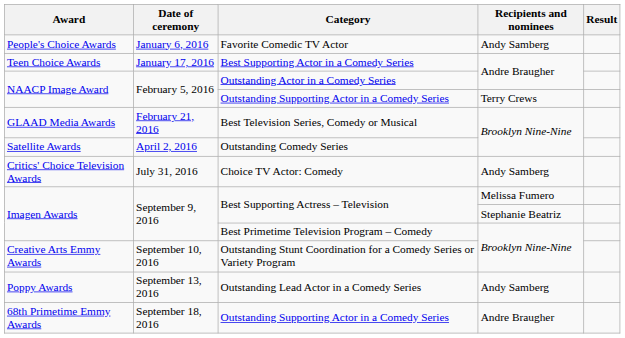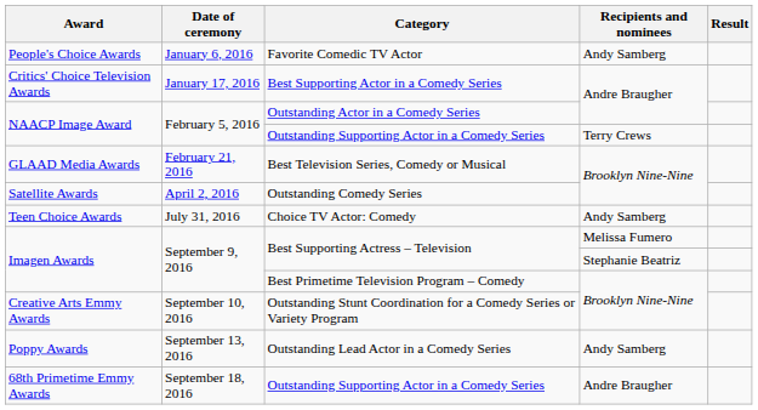Best Supporting Actor in a Comedy Series | Award: Teen Choice Awards -> Critics' Choice Television Awards
Choice TV Actor: Comedy | Award: Critics' Choice Television Awards -> Teen Choice Awards
